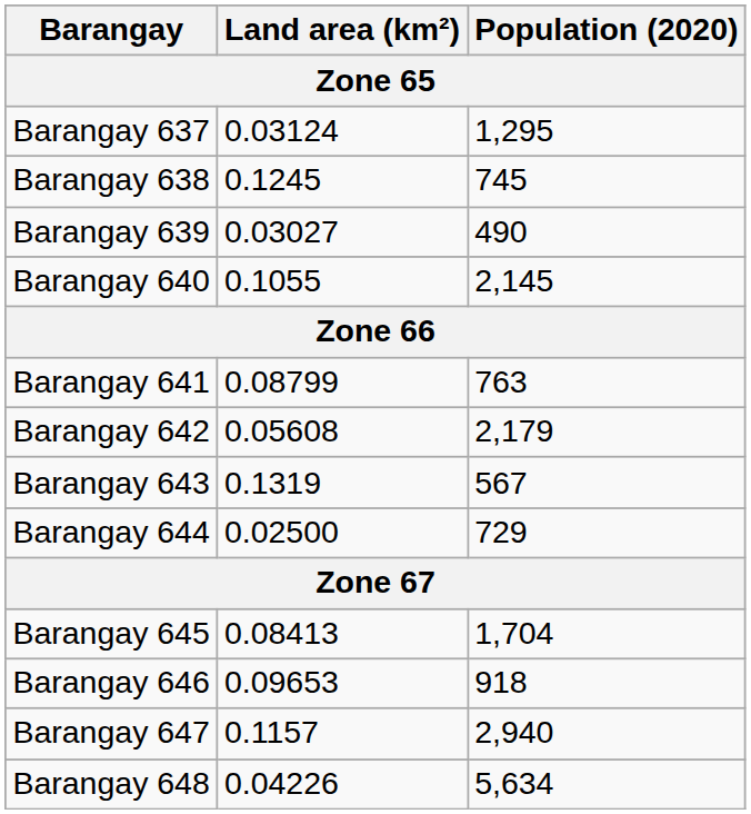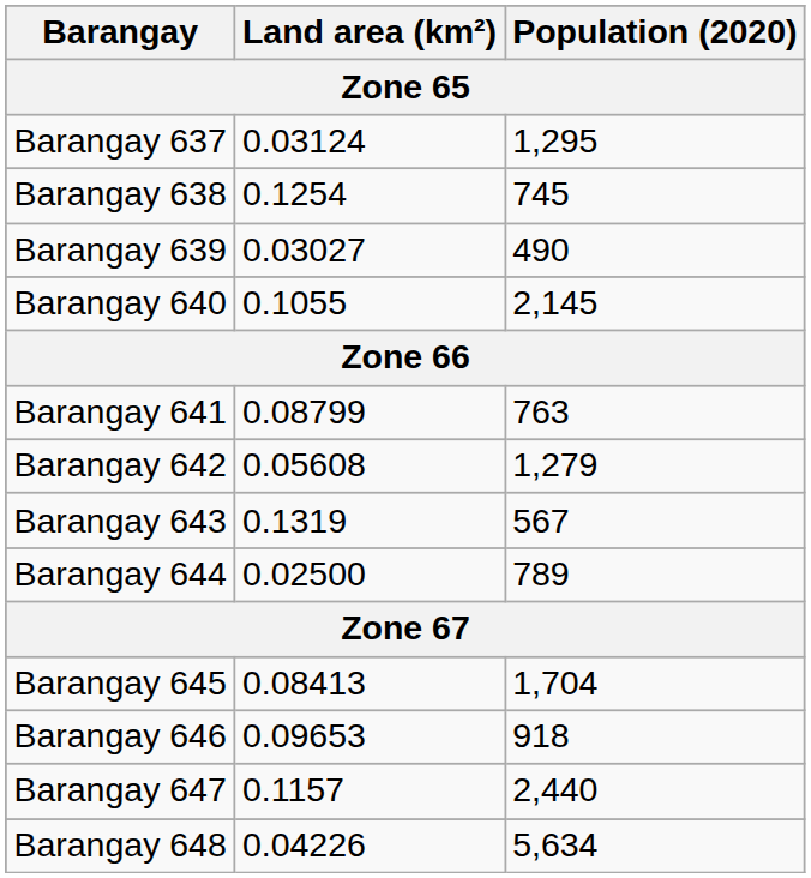Barangay 638 | Land area (km²): 0.1245 -> 0.1254
Barangay 642 | Population (2020): 2,179 -> 1,279
Barangay 644 | Population (2020): 729 -> 789
Barangay 647 | Population (2020): 2,940 -> 2,440
